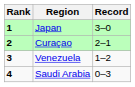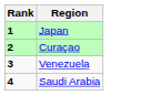- column: Record | 3–0 | 2–1 | 1–2 | 0–3
